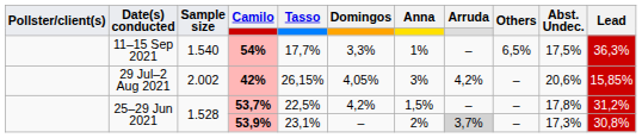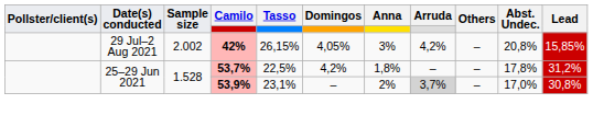- row: 11–15 Sep 2021 | 1.540 | 54% | 17,7% | 3,3% | 1% | – | 6,5% | 17,5% | 36,3%
42% | Abst. Undec.: 20,6% -> 20,8%
53,7% | Anna: 1,5% -> 1,8%
53,9% | Abst. Undec.: 17,3% -> 17,0%
